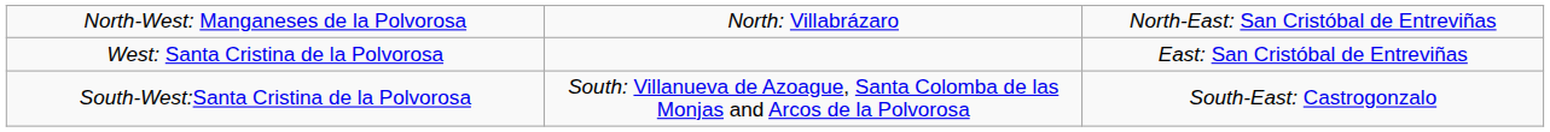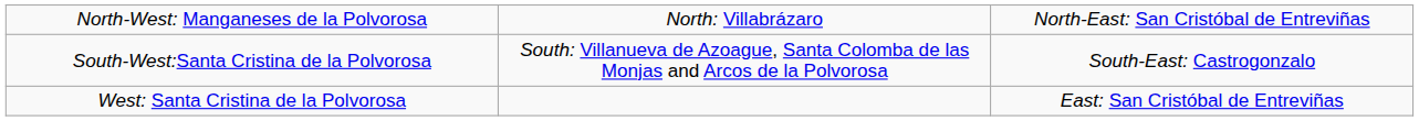rows swapped: West: Santa Cristina de la Polvorosa <-> South-West:Santa Cristina de la Polvorosa
